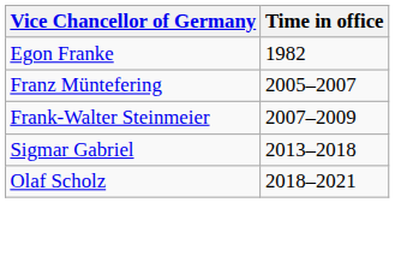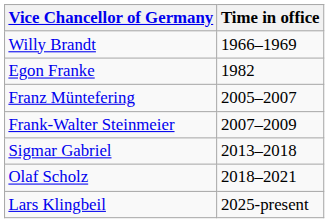+ row: Willy Brandt | 1966–1969
+ row: Lars Klingbeil | 2025-present
